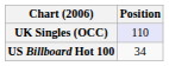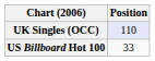US Billboard Hot 100 | Position: 34 -> 33
